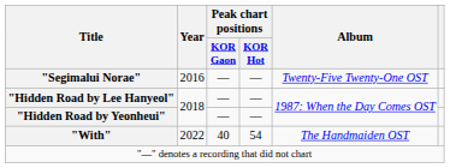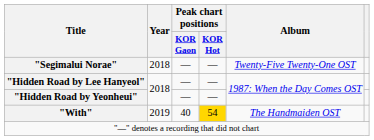"Segimalui Norae" | Year: 2016 -> 2018
"With" | Year: 2022 -> 2019
"With" | Peak chart positions / KOR Hot: no background -> gold background
